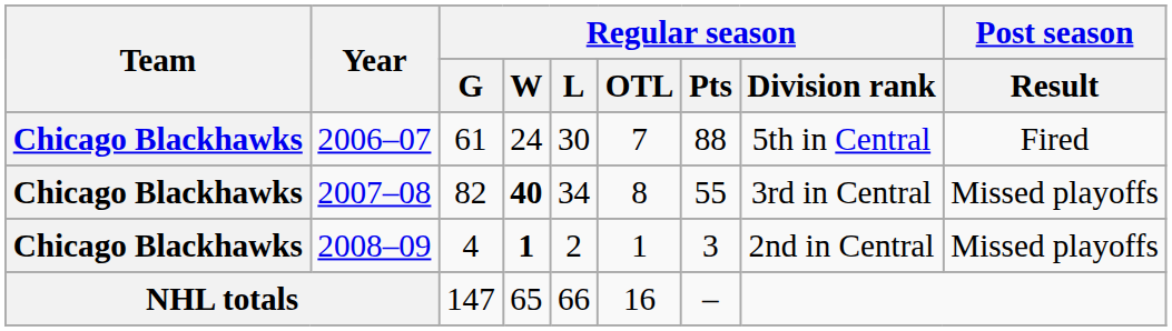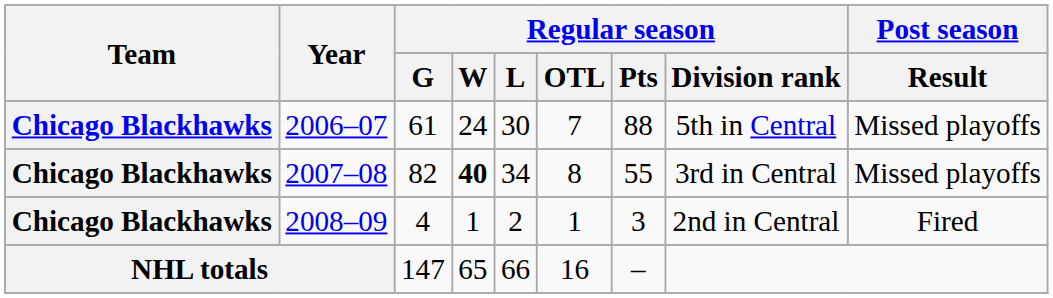2006–07 | Post season / Result: Fired -> Missed playoffs
2008–09 | Regular season / W: bold -> normal
2008–09 | Post season / Result: Missed playoffs -> Fired
